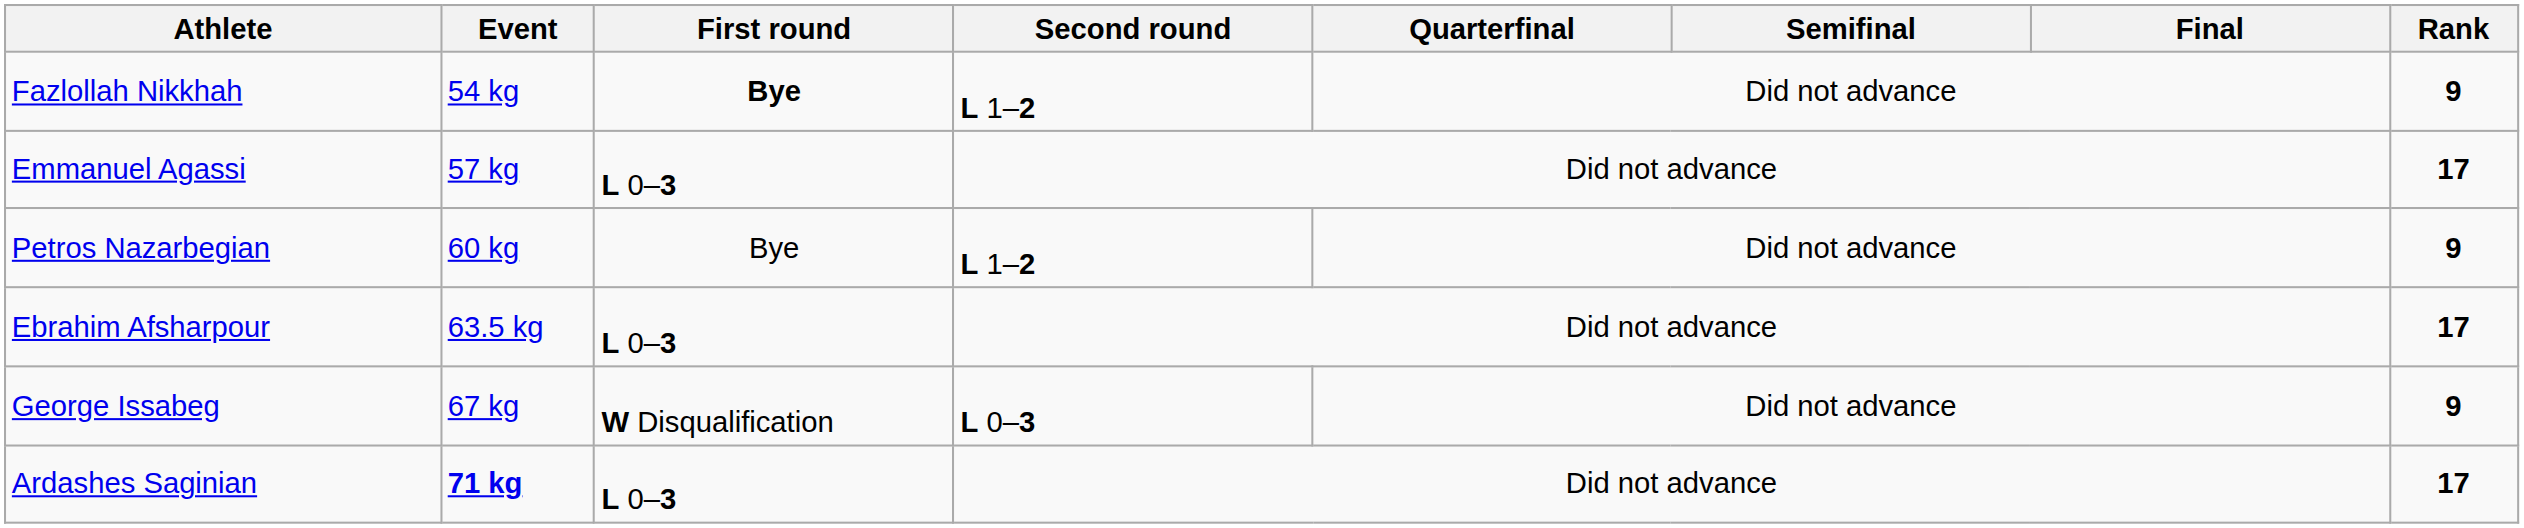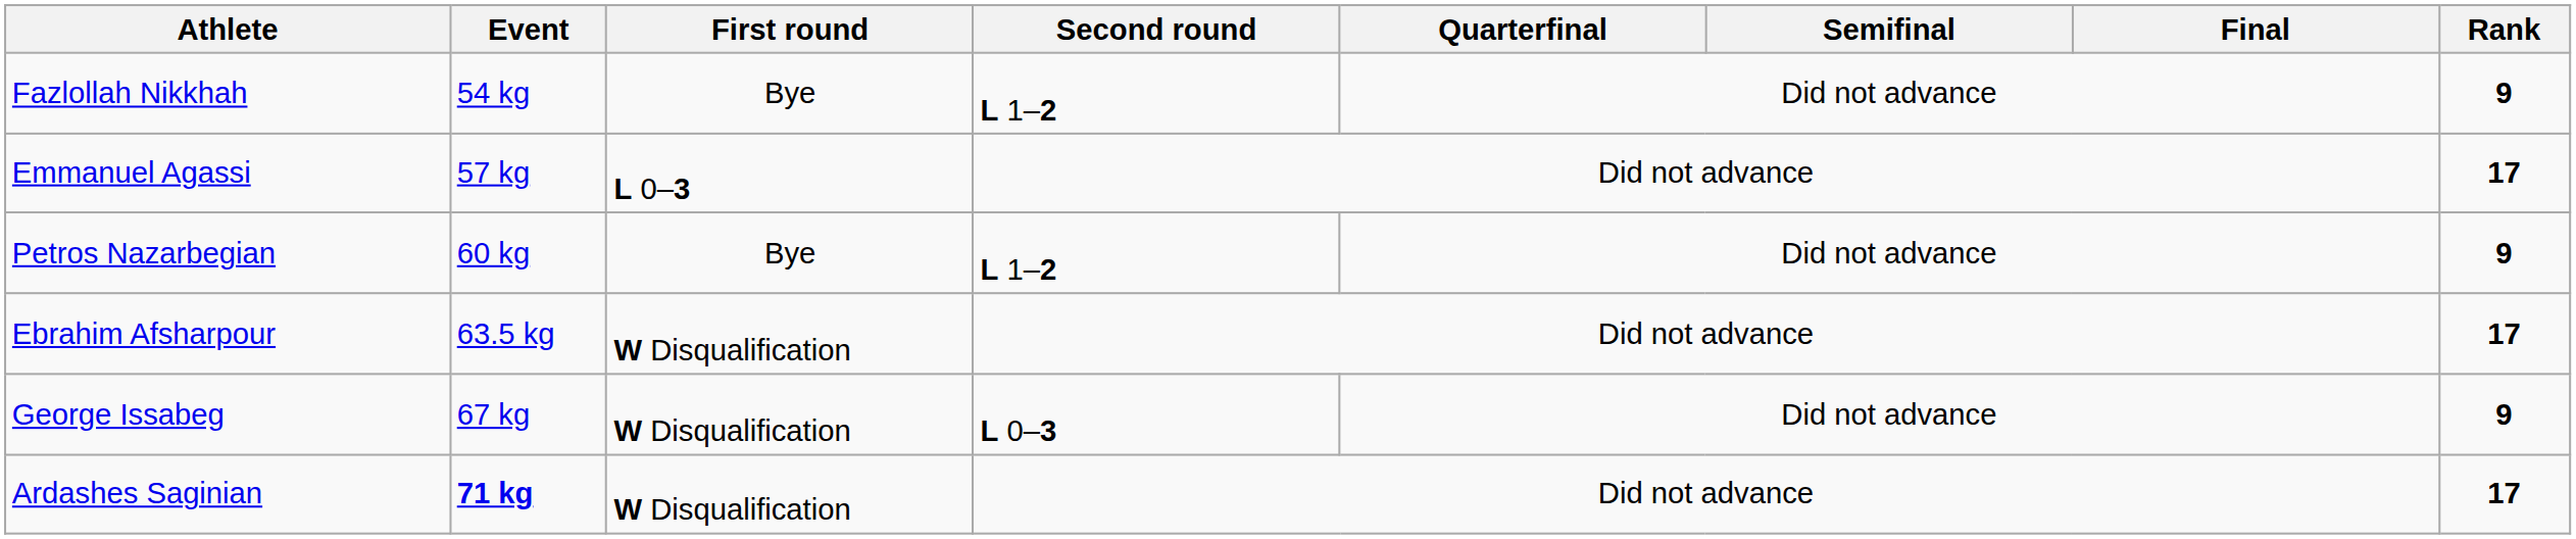Fazlollah Nikkhah | First round: bold -> normal
Ebrahim Afsharpour | First round: L 0–3 -> W Disqualification
Ardashes Saginian | First round: L 0–3 -> W Disqualification
